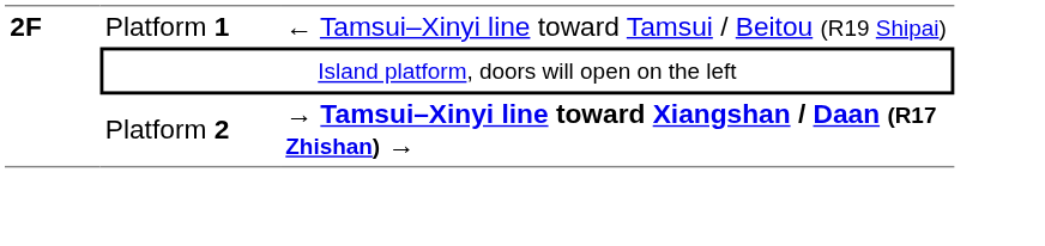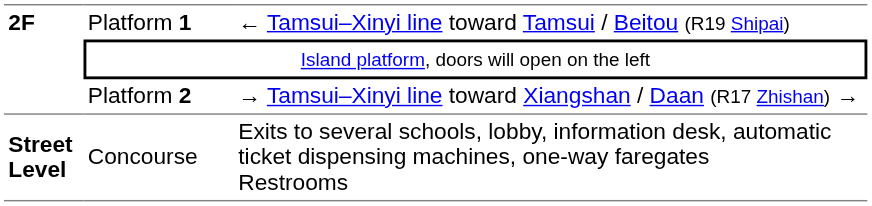Platform 2 | column 3: bold -> normal
+ row: Street Level | Concourse | Exits to several schools, lobby, information desk, automatic ticket dispensing machines, one-way faregates Restrooms
